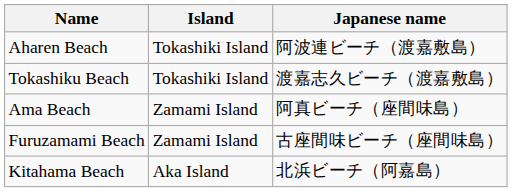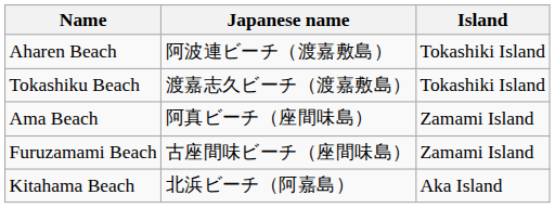columns swapped: Island <-> Japanese name
